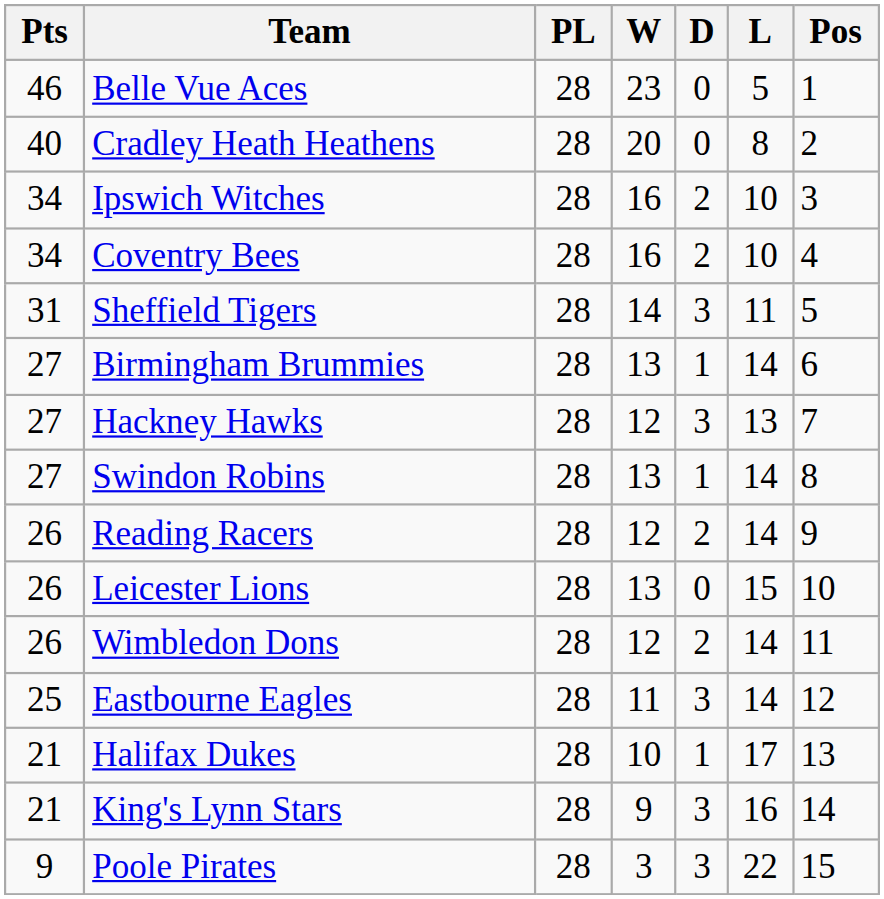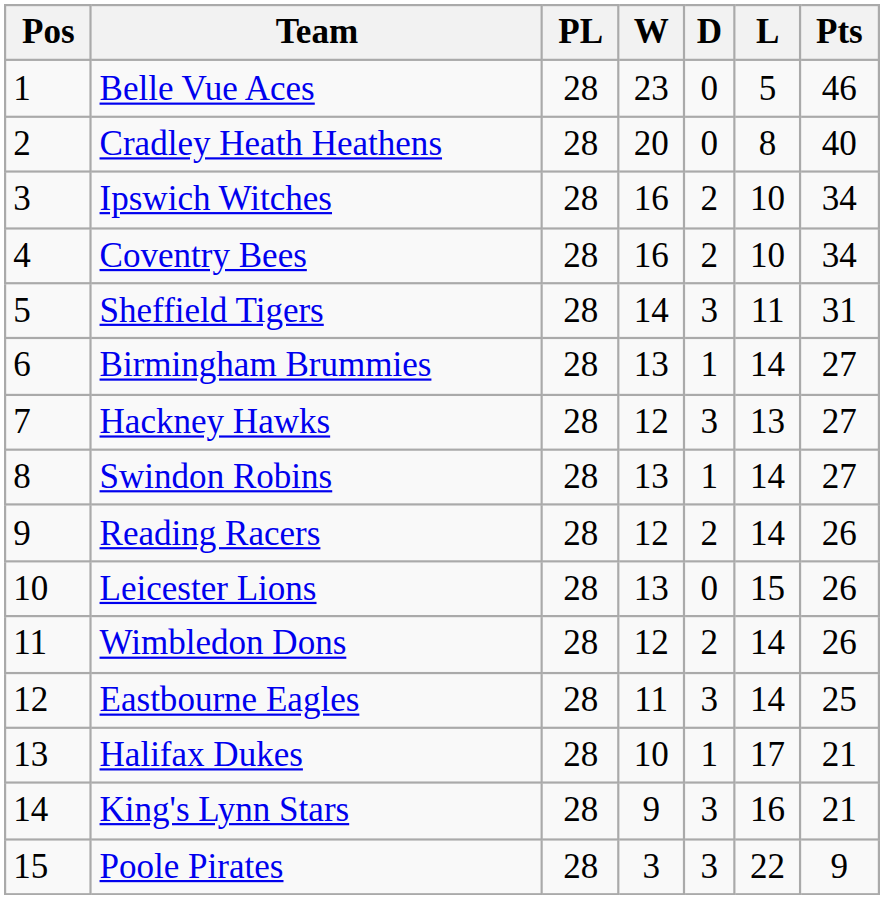columns swapped: Pos <-> Pts
